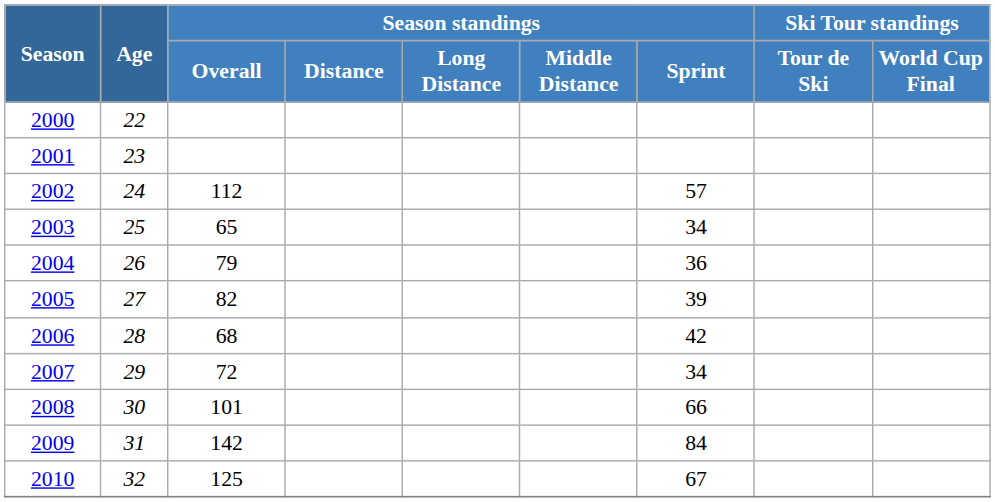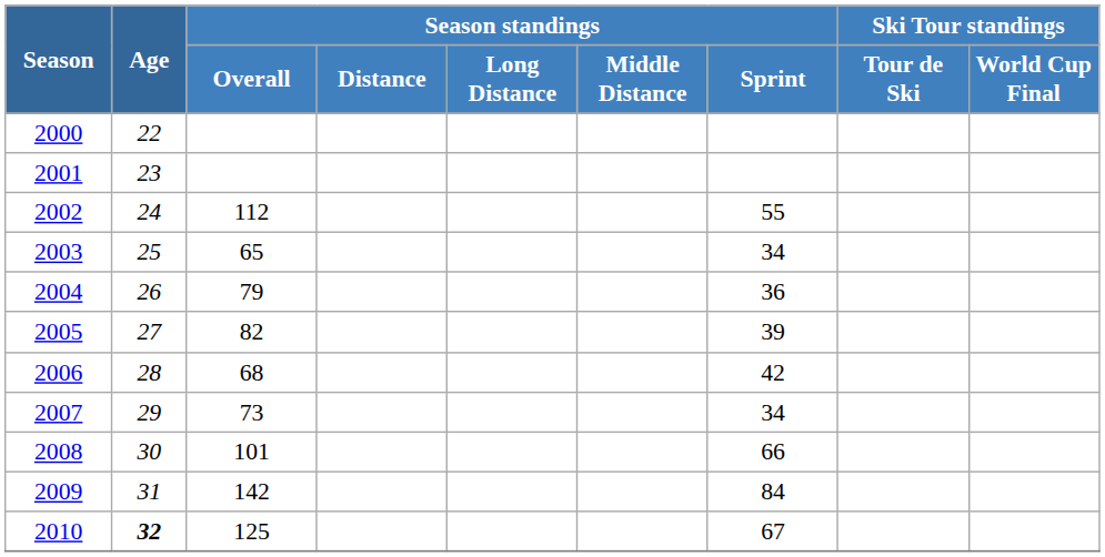2002 | Season standings / Sprint: 57 -> 55
2007 | Season standings / Overall: 72 -> 73
2010 | Age: normal -> bold
